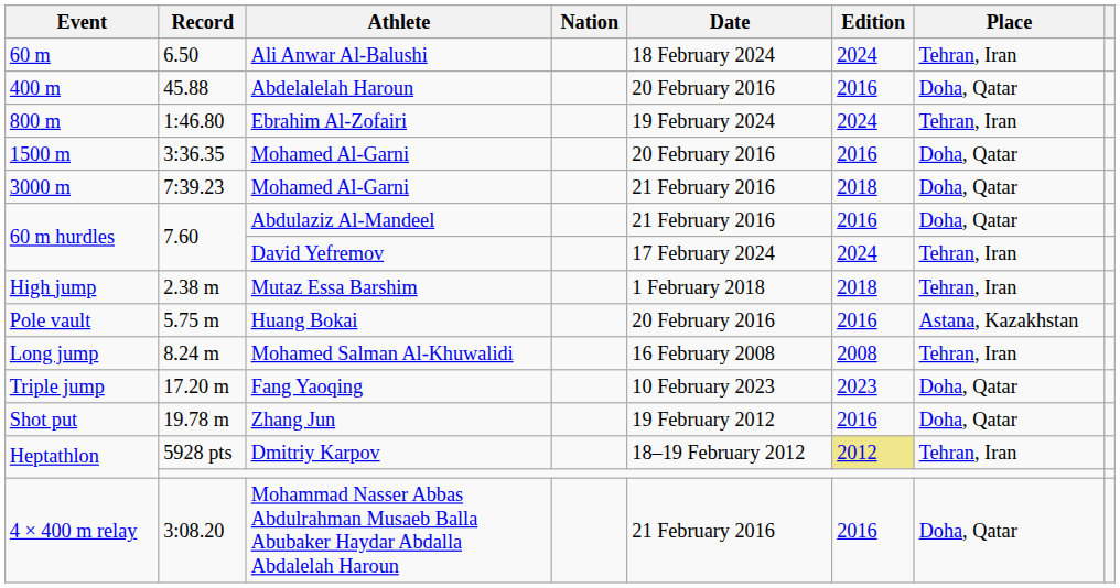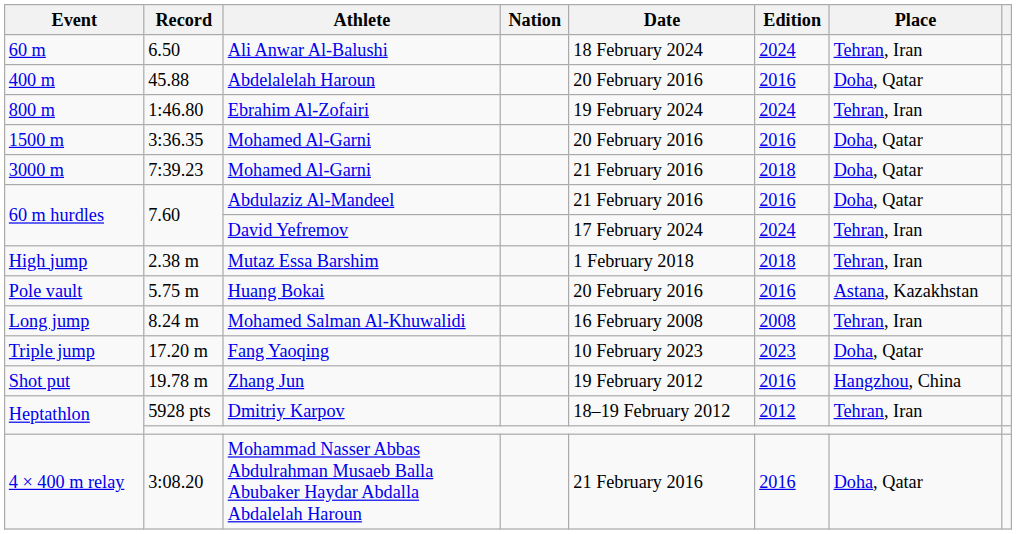Zhang Jun | Place: Doha, Qatar -> Hangzhou, China
Dmitriy Karpov | Edition: khaki background -> no background
